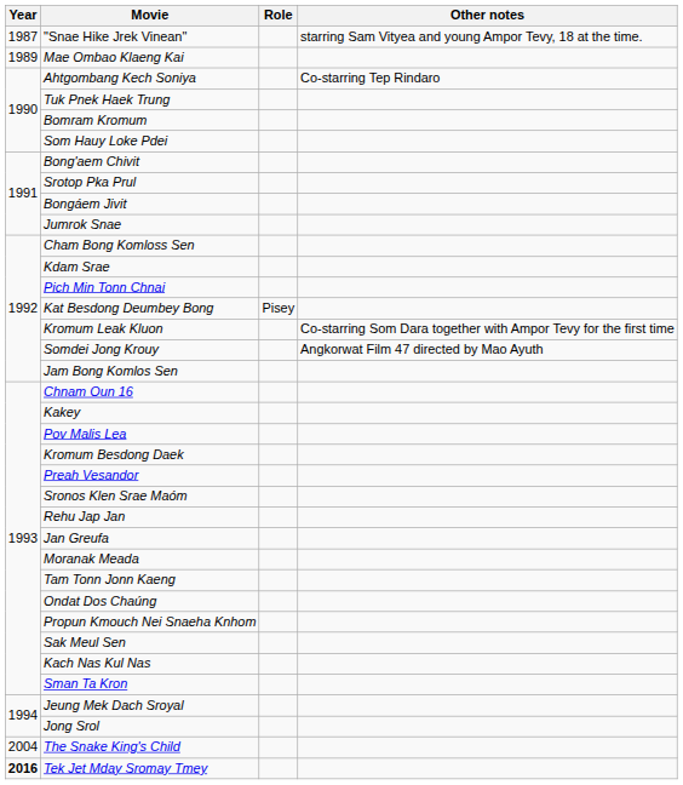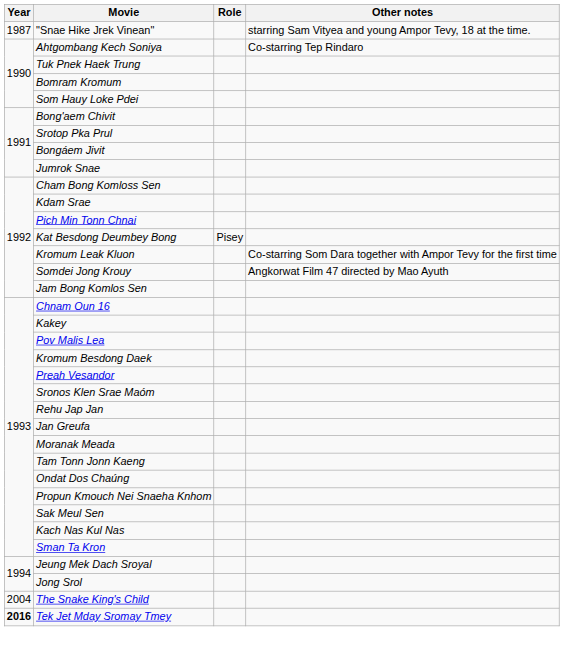- row: 1989 | Mae Ombao Klaeng Kai
